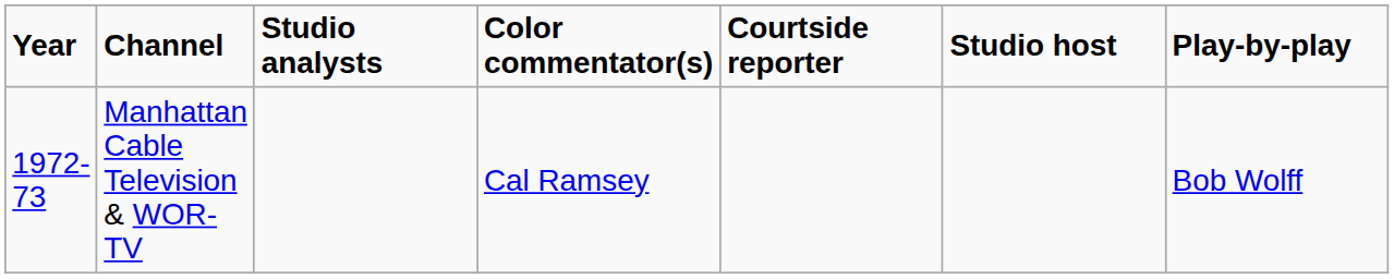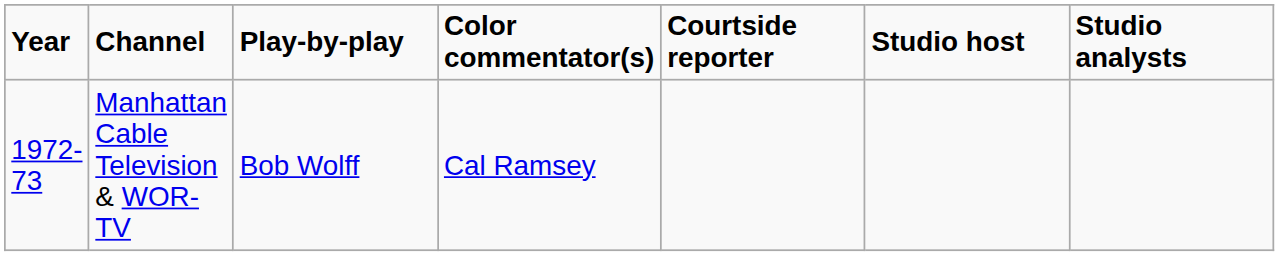columns swapped: Play-by-play <-> Studio analysts
